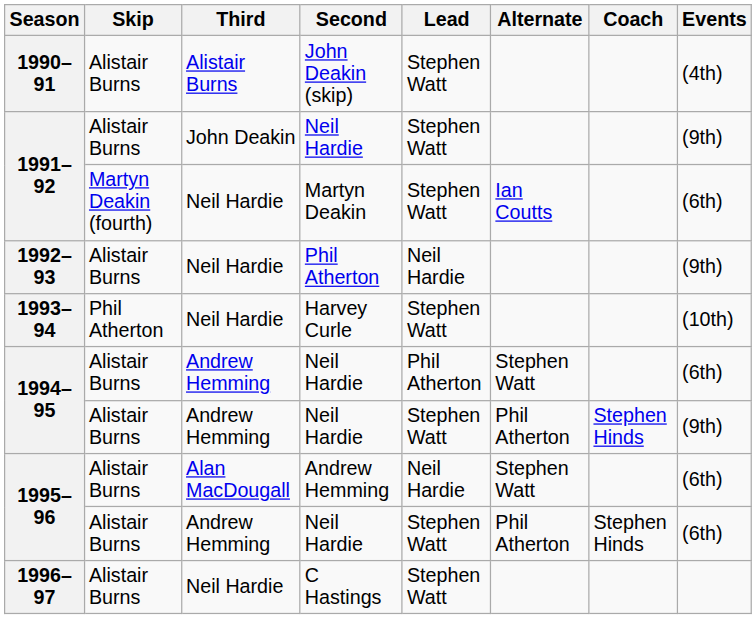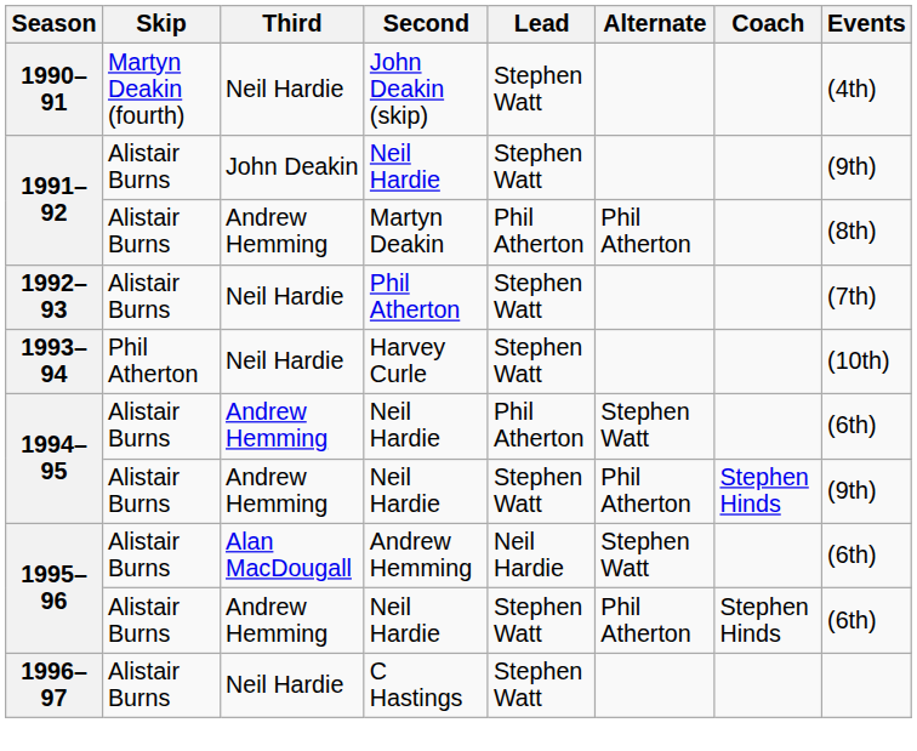1990–91 | Skip: Alistair Burns -> Martyn Deakin (fourth)
1990–91 | Third: Alistair Burns -> Neil Hardie
1991–92 / Martyn Deakin | Skip: Martyn Deakin (fourth) -> Alistair Burns
1991–92 / Martyn Deakin | Third: Neil Hardie -> Andrew Hemming
1991–92 / Martyn Deakin | Lead: Stephen Watt -> Phil Atherton
1991–92 / Martyn Deakin | Alternate: Ian Coutts -> Phil Atherton
1991–92 / Martyn Deakin | Events: (6th) -> (8th)
1992–93 | Lead: Neil Hardie -> Stephen Watt
1992–93 | Events: (9th) -> (7th)
